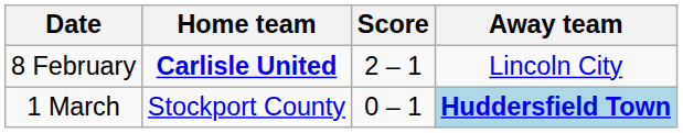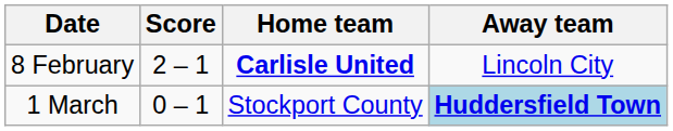columns swapped: Home team <-> Score
